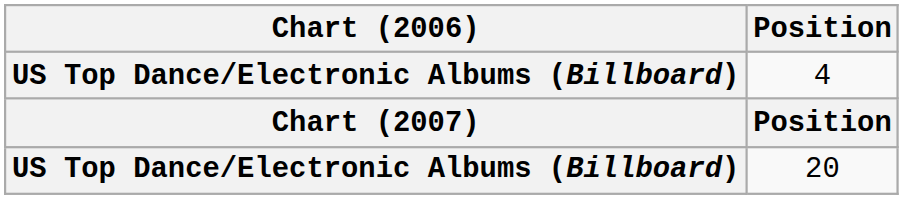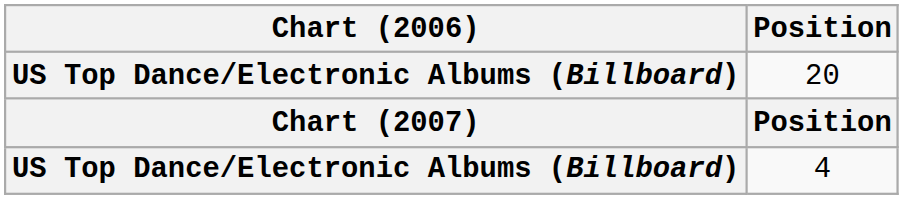rows swapped: 4 <-> 20
